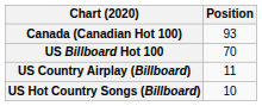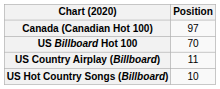Canada (Canadian Hot 100) | Position: 93 -> 97
